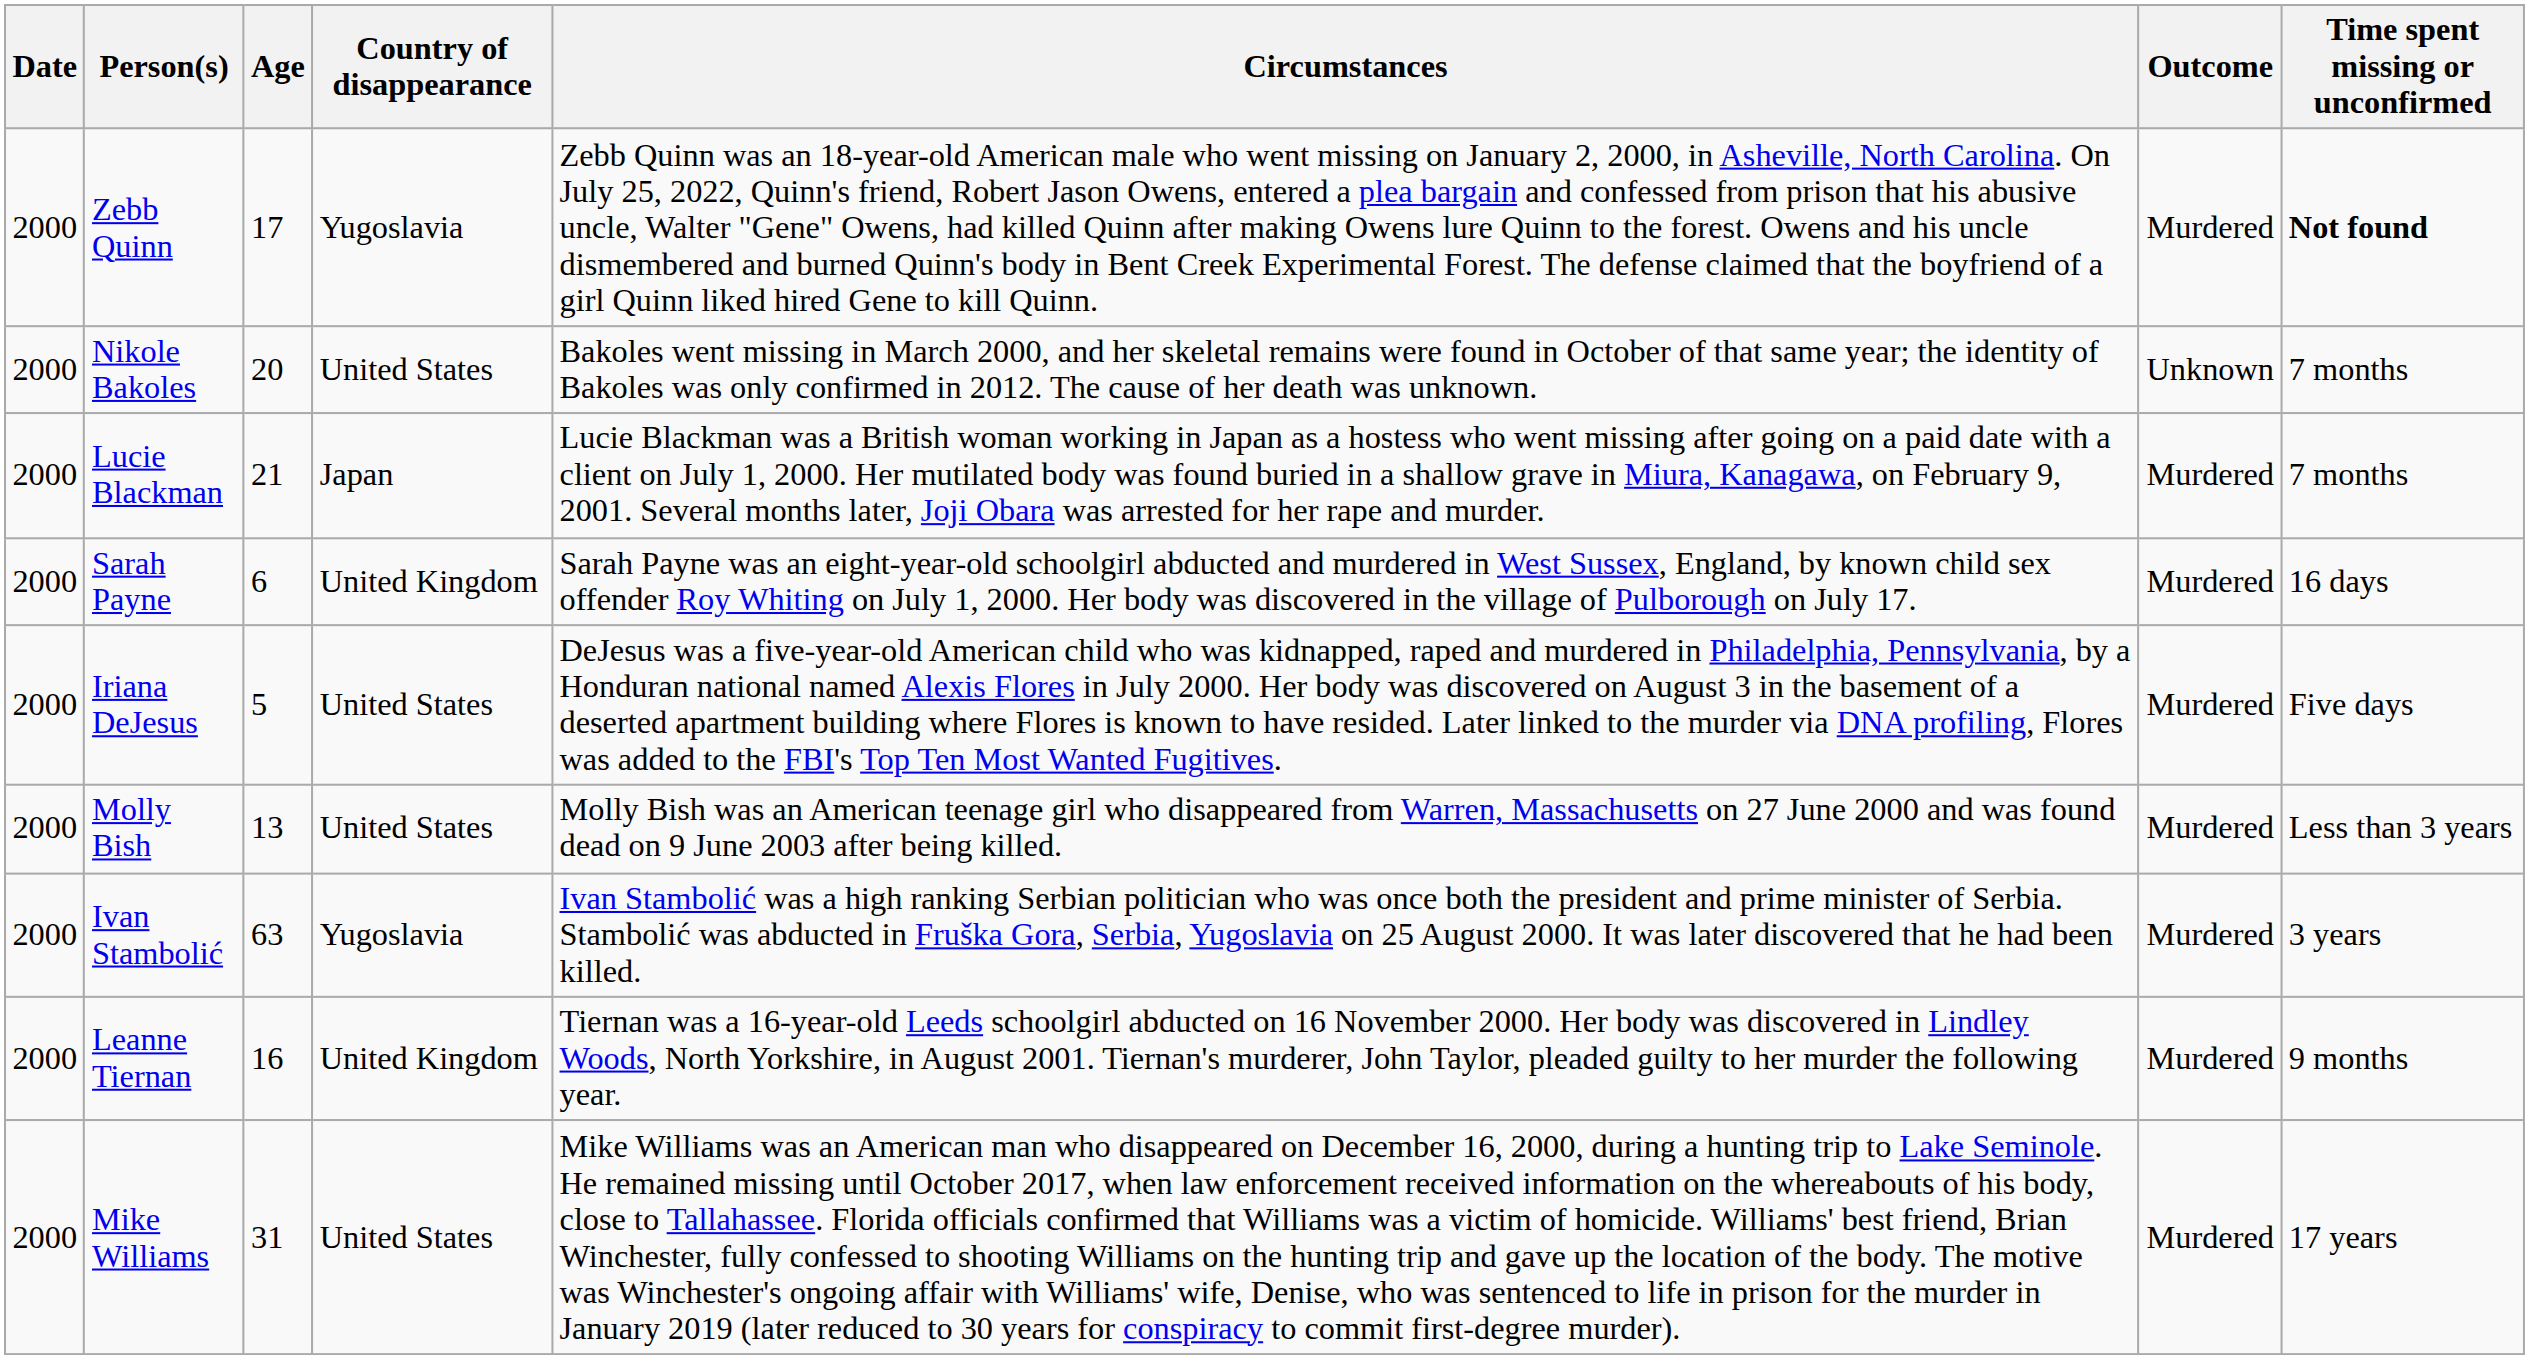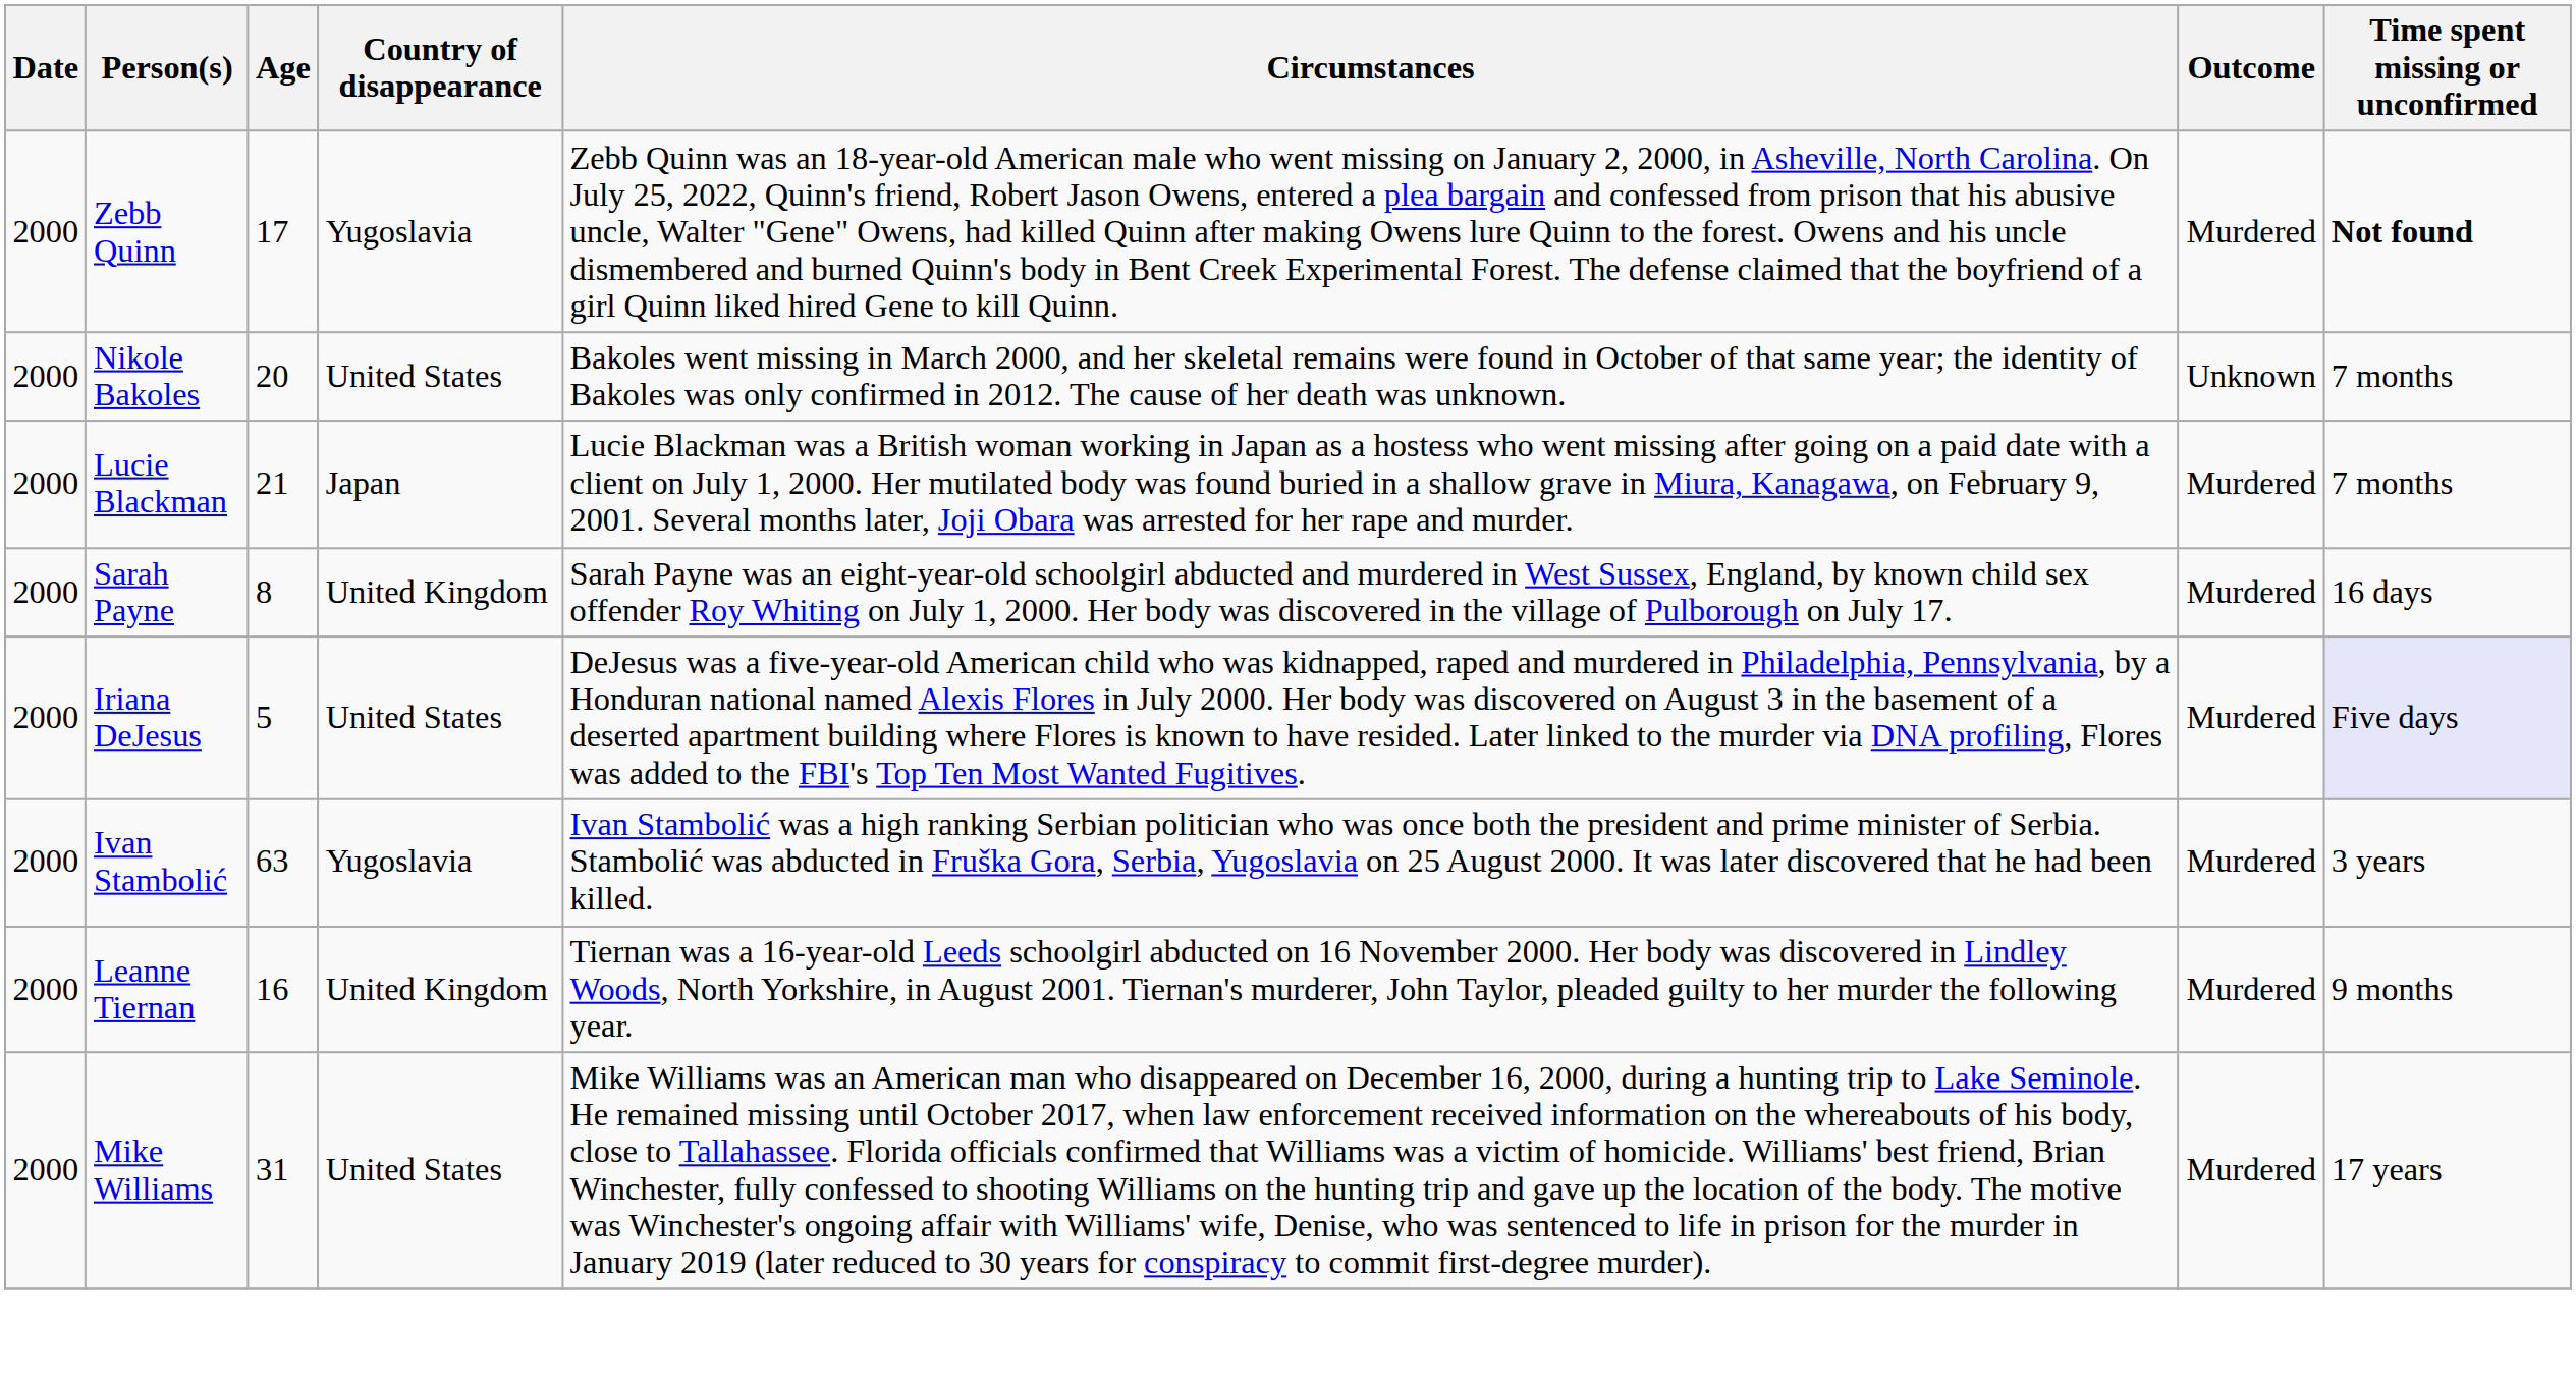Sarah Payne | Age: 6 -> 8
Iriana DeJesus | Time spent missing or unconfirmed: no background -> lavender background
- row: 2000 | Molly Bish | 13 | United States | Molly Bish was an American teenage girl who disappeared from Warren, Massachusetts on 27 June 2000 and was found dead on 9 June 2003 after being killed. | Murdered | Less than 3 years
